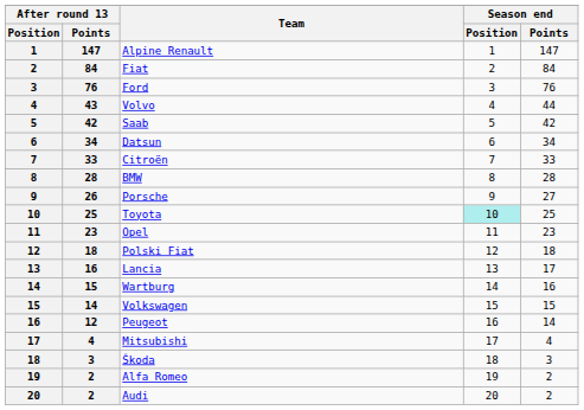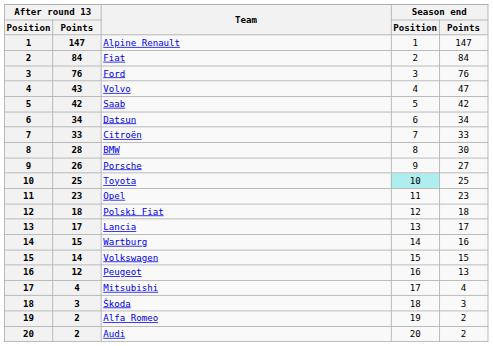Volvo | Season end / Points: 44 -> 47
BMW | Season end / Points: 28 -> 30
Lancia | After round 13 / Points: 16 -> 17
Peugeot | Season end / Points: 14 -> 13
